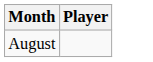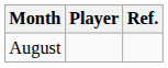+ column: Ref.
